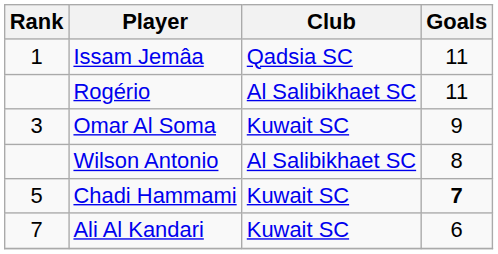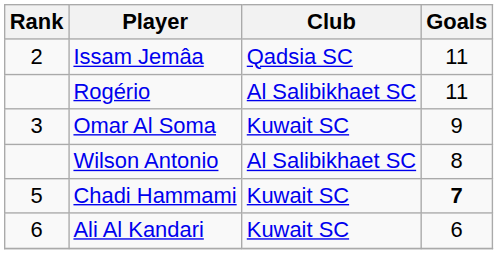Issam Jemâa | Rank: 1 -> 2
Ali Al Kandari | Rank: 7 -> 6
